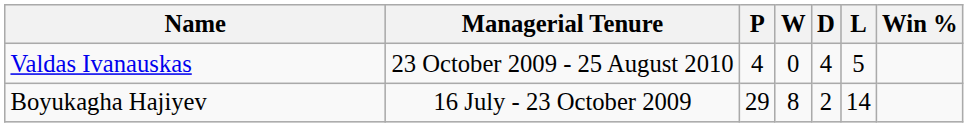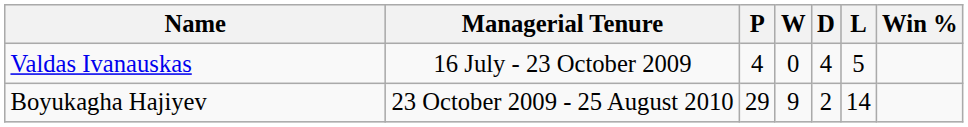Valdas Ivanauskas | Managerial Tenure: 23 October 2009 - 25 August 2010 -> 16 July - 23 October 2009
Boyukagha Hajiyev | Managerial Tenure: 16 July - 23 October 2009 -> 23 October 2009 - 25 August 2010
Boyukagha Hajiyev | W: 8 -> 9
